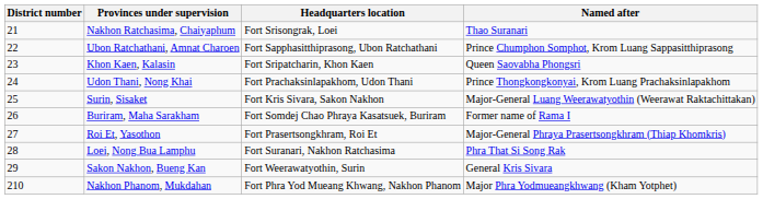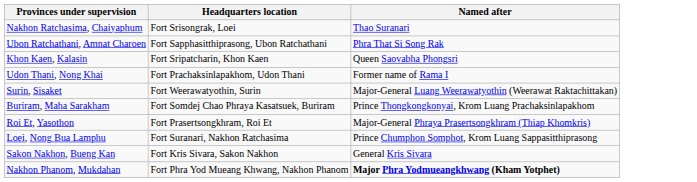- column: District number | 21 | 22 | 23 | 24 | 25 | 26 | 27 | 28 | 29 | 210
Ubon Ratchathani, Amnat Charoen | Named after: Prince Chumphon Somphot, Krom Luang Sappasitthiprasong -> Phra That Si Song Rak
Udon Thani, Nong Khai | Named after: Prince Thongkongkonyai, Krom Luang Prachaksinlapakhom -> Former name of Rama I
Surin, Sisaket | Headquarters location: Fort Kris Sivara, Sakon Nakhon -> Fort Weerawatyothin, Surin
Buriram, Maha Sarakham | Named after: Former name of Rama I -> Prince Thongkongkonyai, Krom Luang Prachaksinlapakhom
Loei, Nong Bua Lamphu | Named after: Phra That Si Song Rak -> Prince Chumphon Somphot, Krom Luang Sappasitthiprasong
Sakon Nakhon, Bueng Kan | Headquarters location: Fort Weerawatyothin, Surin -> Fort Kris Sivara, Sakon Nakhon
Nakhon Phanom, Mukdahan | Named after: normal -> bold
